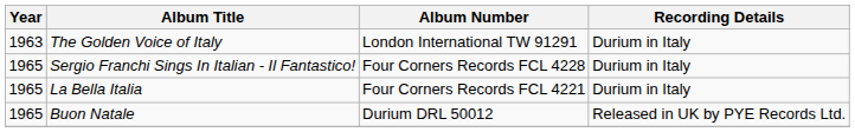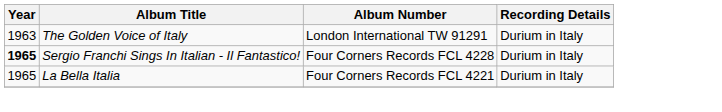Sergio Franchi Sings In Italian - Il Fantastico! | Year: normal -> bold
- row: 1965 | Buon Natale | Durium DRL 50012 | Released in UK by PYE Records Ltd.
